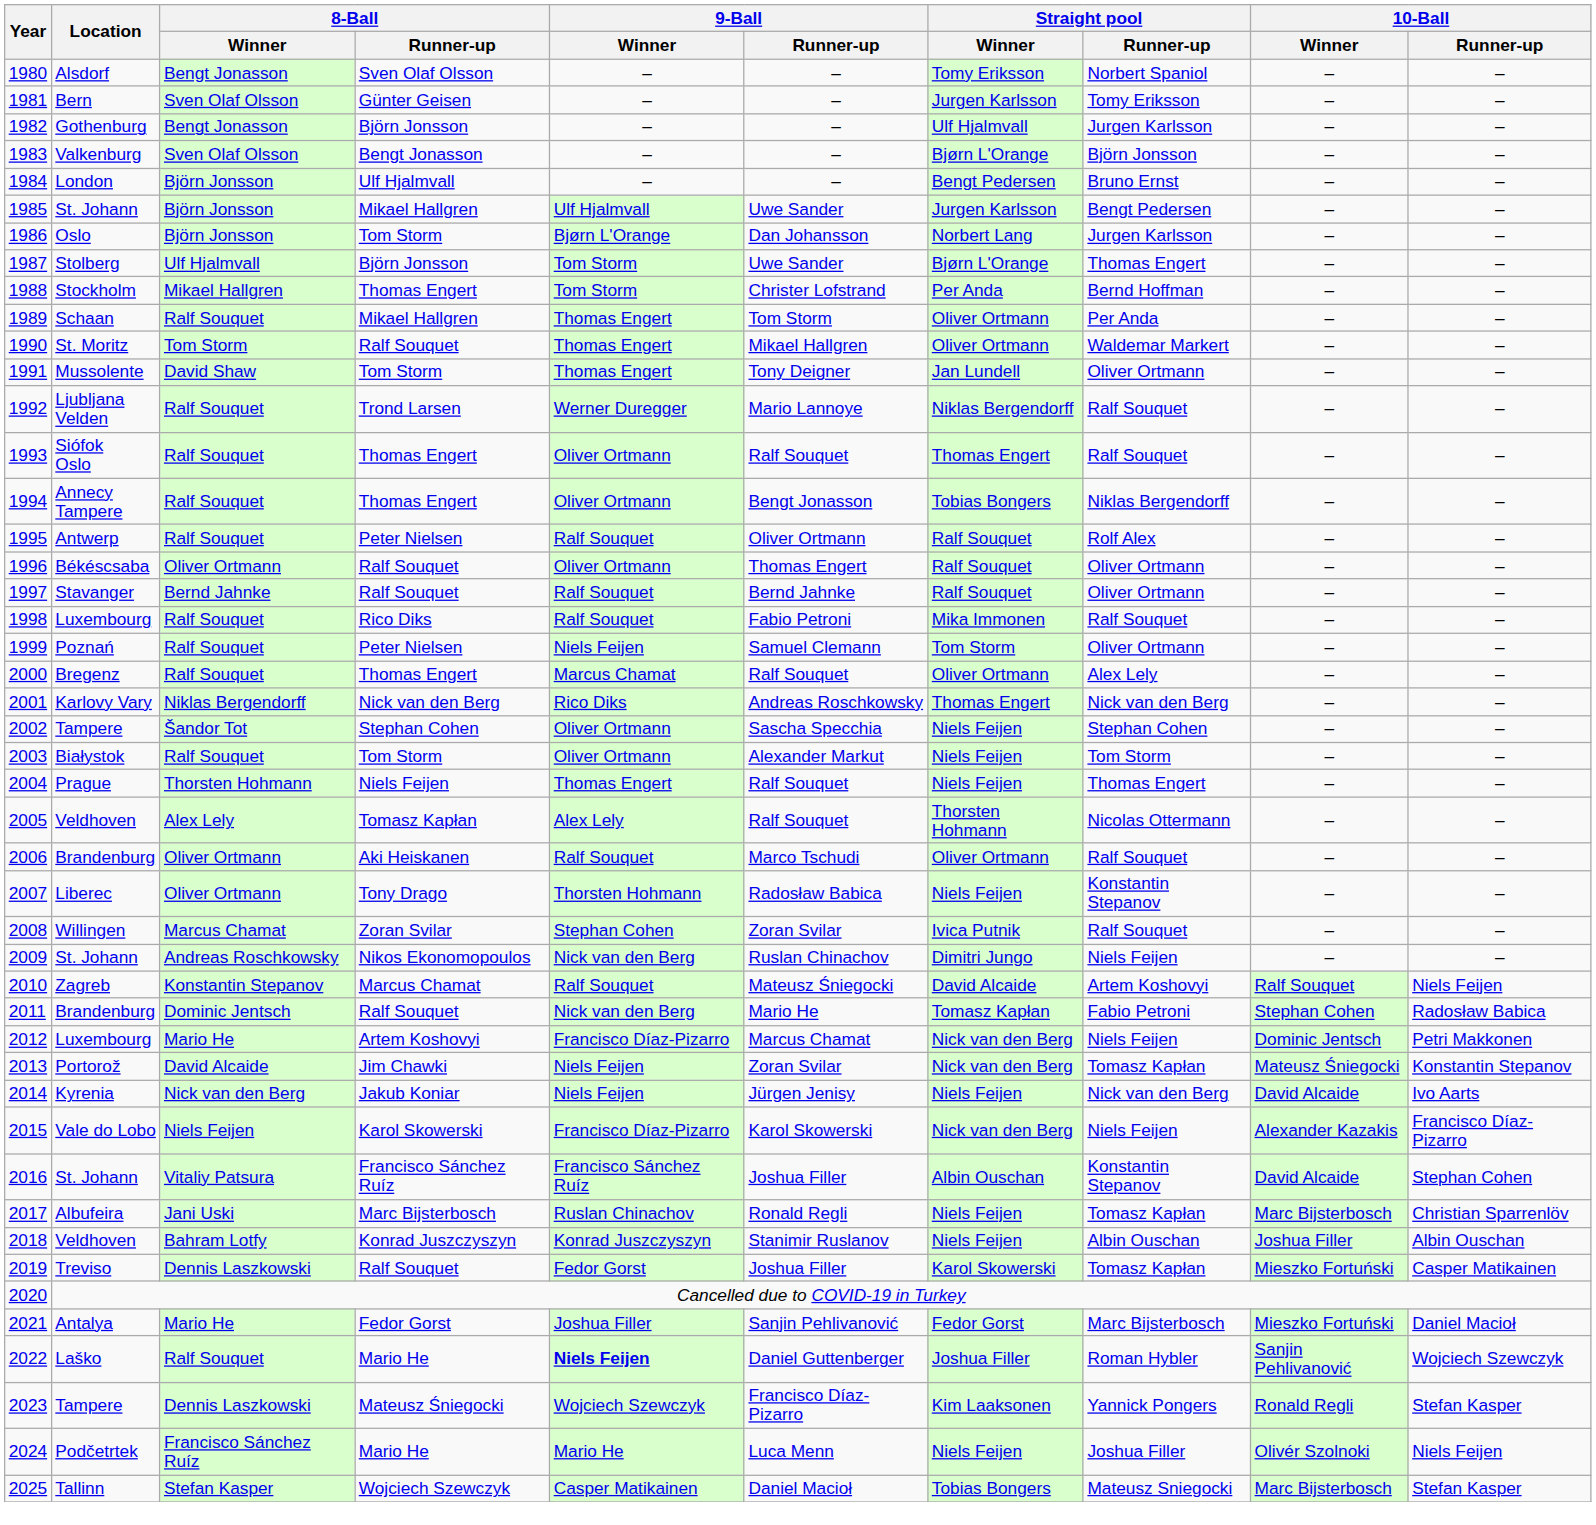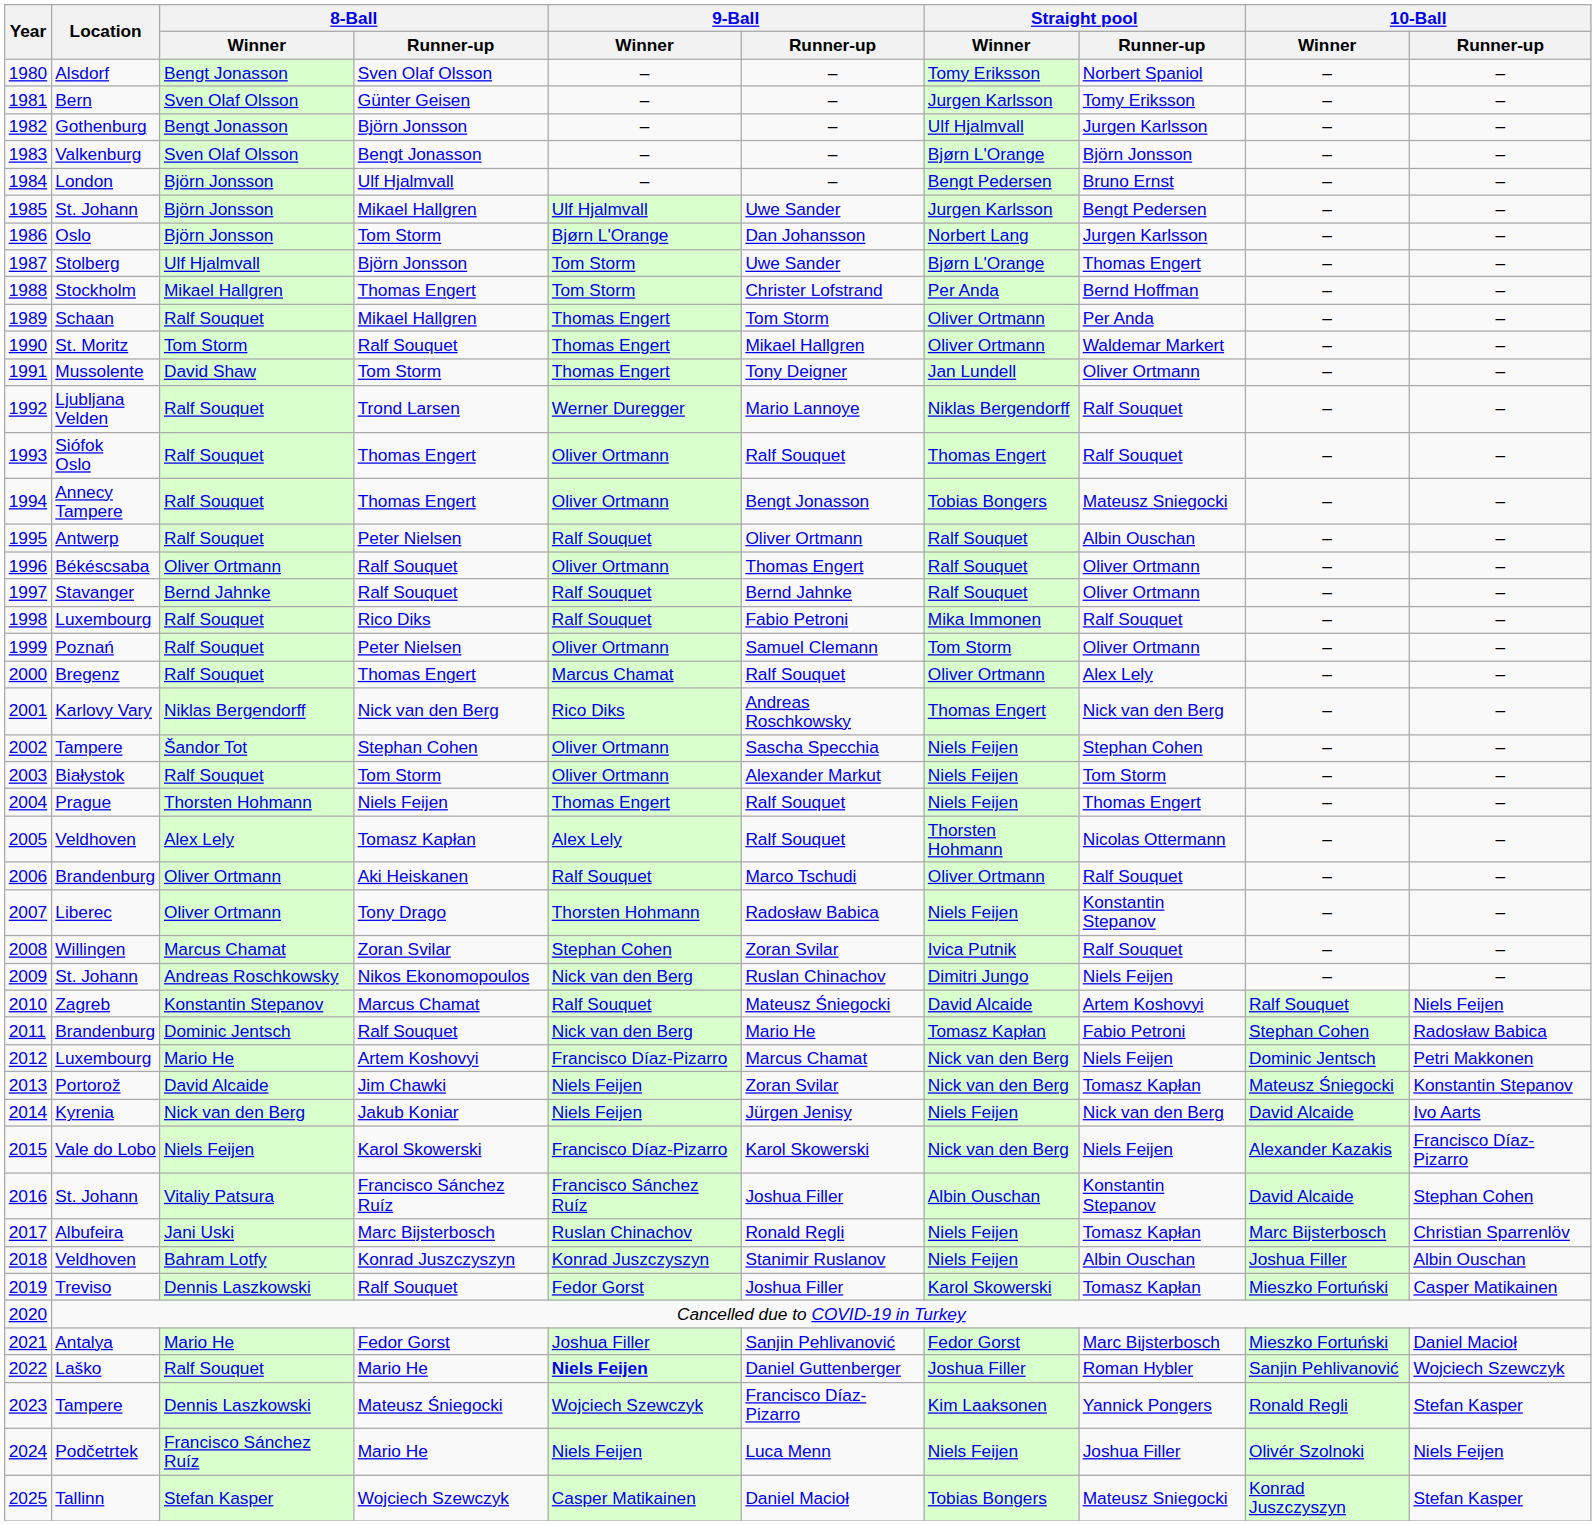1994 | Straight pool / Runner-up: Niklas Bergendorff -> Mateusz Sniegocki
1995 | Straight pool / Runner-up: Rolf Alex -> Albin Ouschan
1999 | 9-Ball / Winner: Niels Feijen -> Oliver Ortmann
2024 | 9-Ball / Winner: Mario He -> Niels Feijen
2025 | 10-Ball / Winner: Marc Bijsterbosch -> Konrad Juszczyszyn
